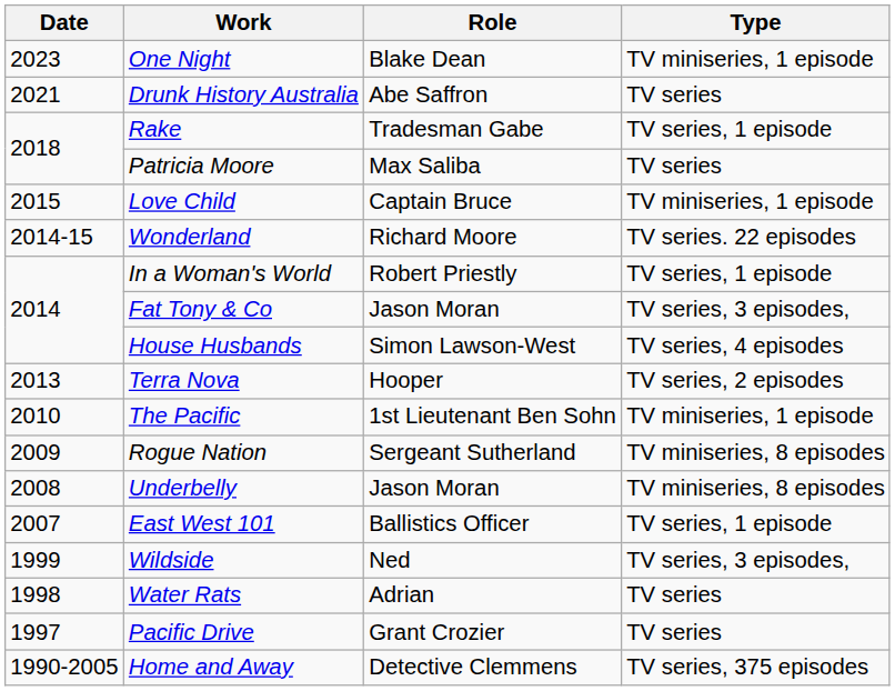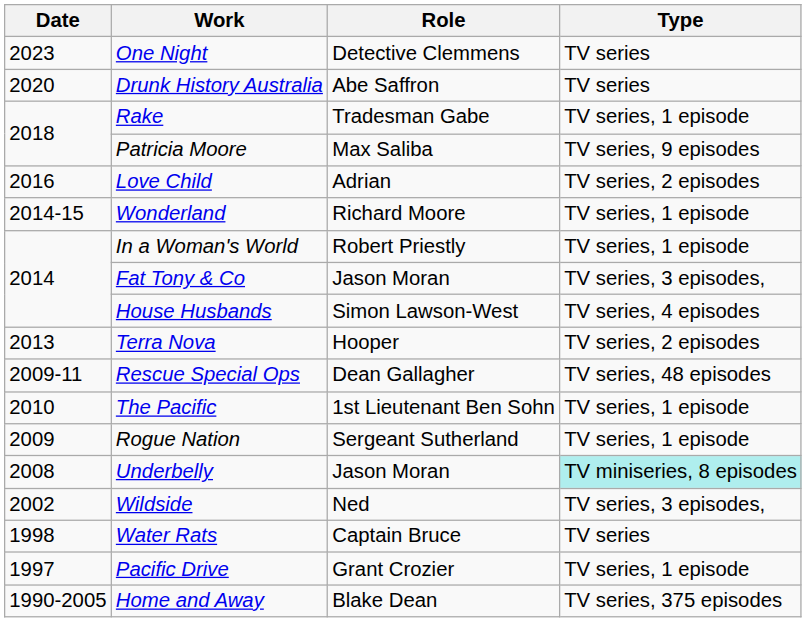One Night | Role: Blake Dean -> Detective Clemmens
One Night | Type: TV miniseries, 1 episode -> TV series
Drunk History Australia | Date: 2021 -> 2020
Patricia Moore | Type: TV series -> TV series, 9 episodes
Love Child | Date: 2015 -> 2016
Love Child | Role: Captain Bruce -> Adrian
Love Child | Type: TV miniseries, 1 episode -> TV series, 2 episodes
Wonderland | Type: TV series. 22 episodes -> TV series, 1 episode
+ row: 2009-11 | Rescue Special Ops | Dean Gallagher | TV series, 48 episodes
The Pacific | Type: TV miniseries, 1 episode -> TV series, 1 episode
Rogue Nation | Type: TV miniseries, 8 episodes -> TV series, 1 episode
Underbelly | Type: no background -> paleturquoise background
- row: 2007 | East West 101 | Ballistics Officer | TV series, 1 episode
Wildside | Date: 1999 -> 2002
Water Rats | Role: Adrian -> Captain Bruce
Pacific Drive | Type: TV series -> TV series, 1 episode
Home and Away | Role: Detective Clemmens -> Blake Dean
